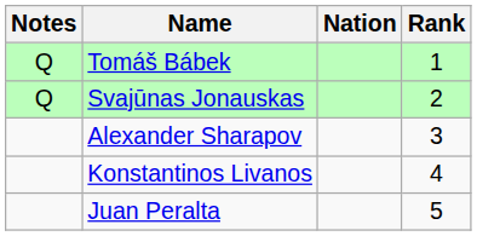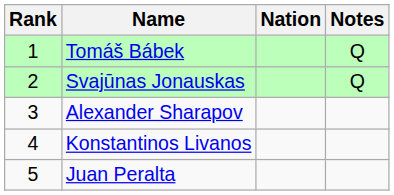columns swapped: Rank <-> Notes
